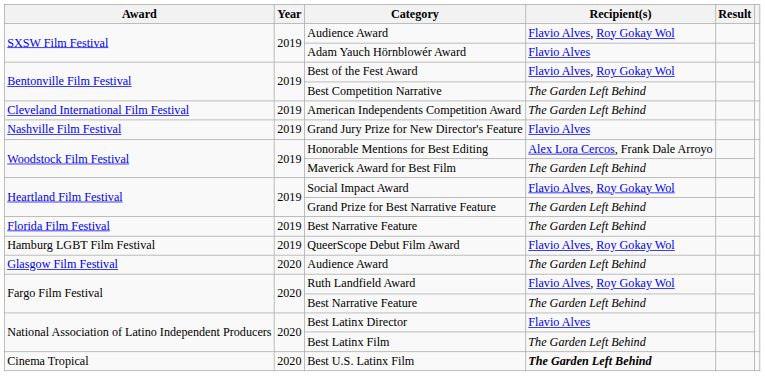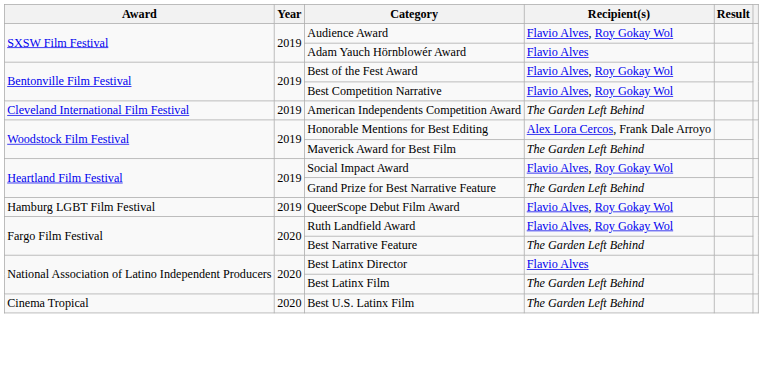Best Competition Narrative | Recipient(s): The Garden Left Behind -> Flavio Alves, Roy Gokay Wol
- row: Nashville Film Festival | 2019 | Grand Jury Prize for New Director's Feature | Flavio Alves
- row: Florida Film Festival | 2019 | Best Narrative Feature | The Garden Left Behind
- row: Glasgow Film Festival | 2020 | Audience Award | The Garden Left Behind
Best U.S. Latinx Film | Recipient(s): bold -> normal
